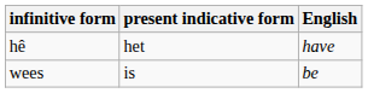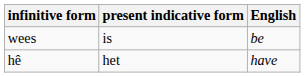rows swapped: hê <-> wees
